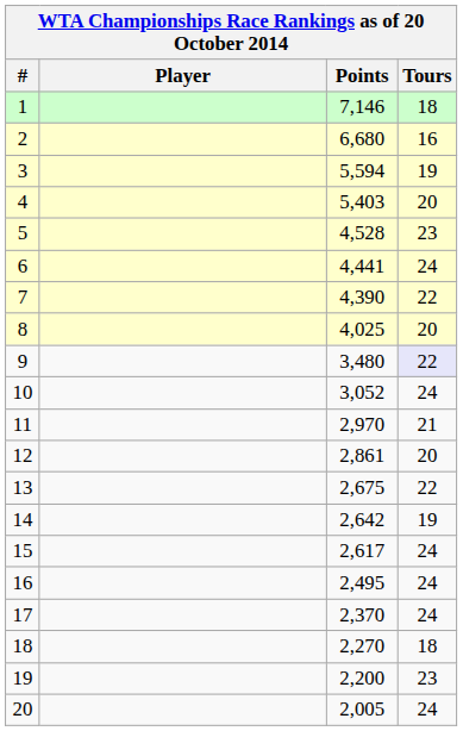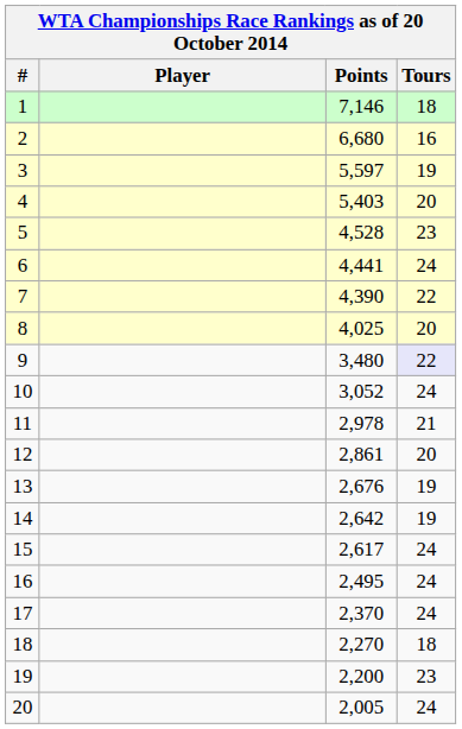3 | Points: 5,594 -> 5,597
11 | Points: 2,970 -> 2,978
13 | Points: 2,675 -> 2,676
13 | Tours: 22 -> 19
